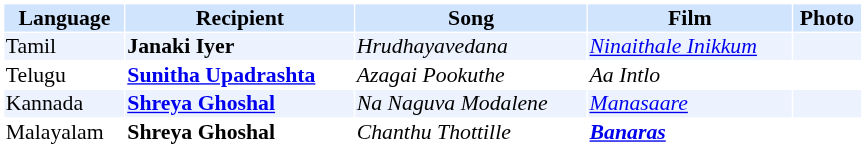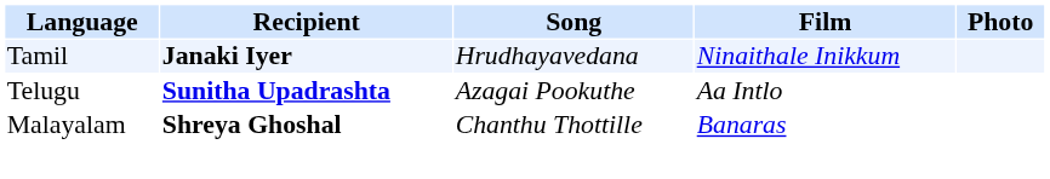- row: Kannada | Shreya Ghoshal | Na Naguva Modalene | Manasaare
Malayalam | Film: bold -> normal
